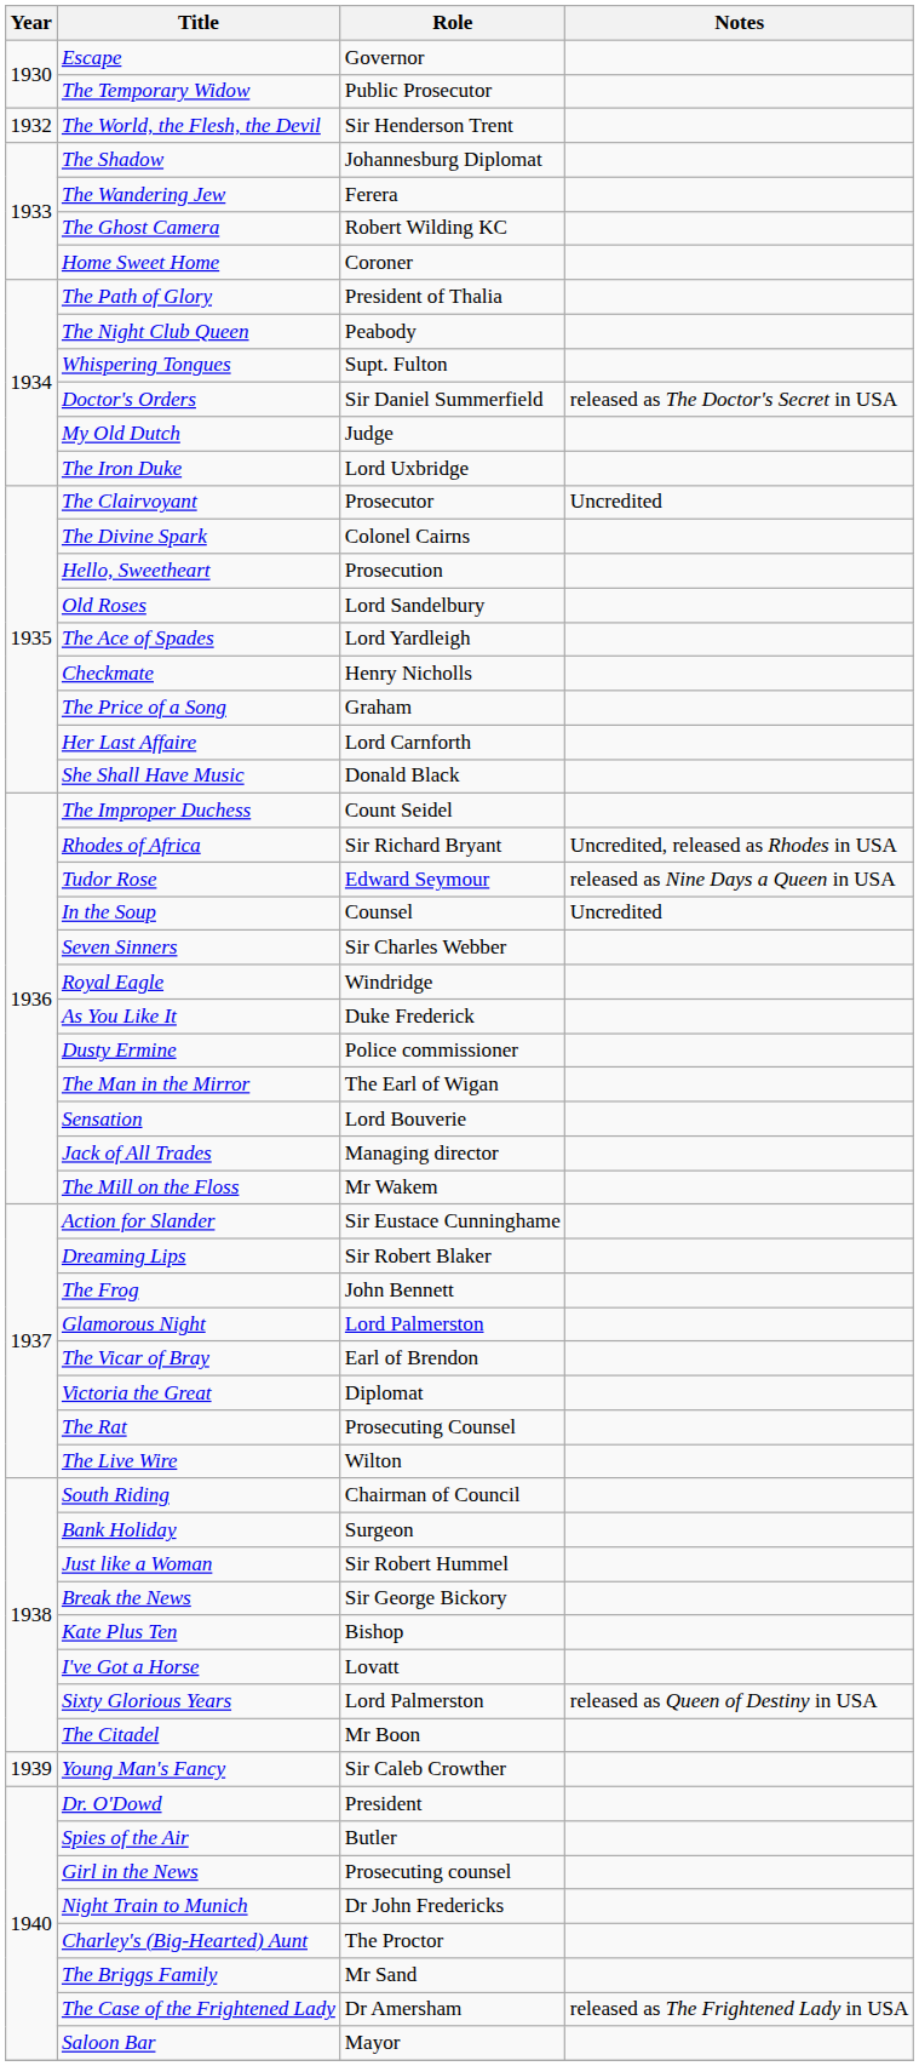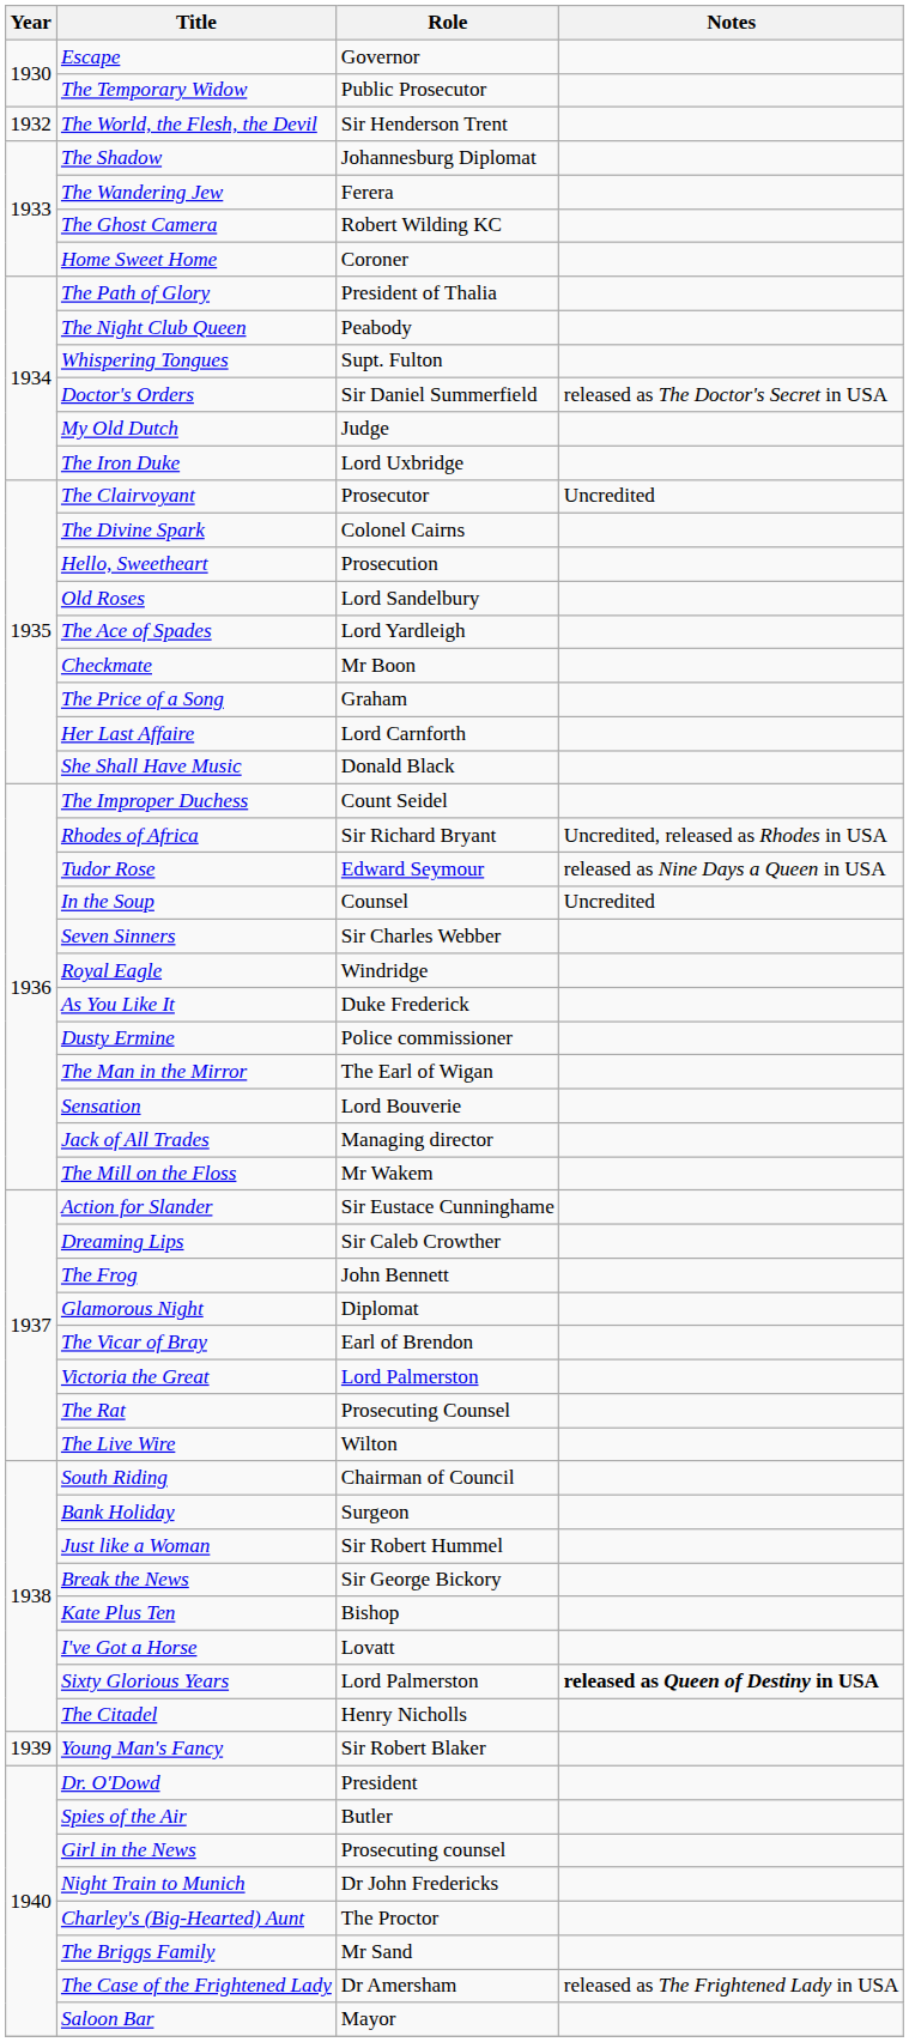Checkmate | Role: Henry Nicholls -> Mr Boon
Dreaming Lips | Role: Sir Robert Blaker -> Sir Caleb Crowther
Glamorous Night | Role: Lord Palmerston -> Diplomat
Victoria the Great | Role: Diplomat -> Lord Palmerston
Sixty Glorious Years | Notes: normal -> bold
The Citadel | Role: Mr Boon -> Henry Nicholls
Young Man's Fancy | Role: Sir Caleb Crowther -> Sir Robert Blaker
